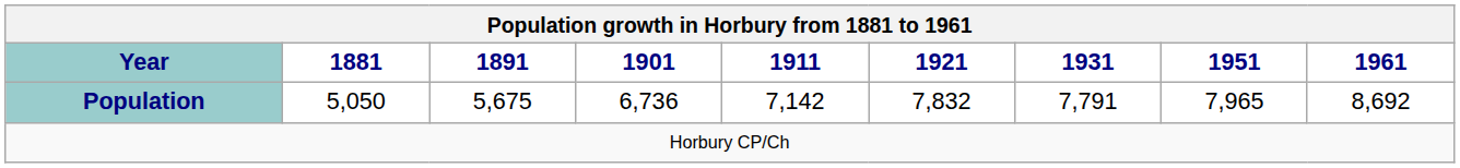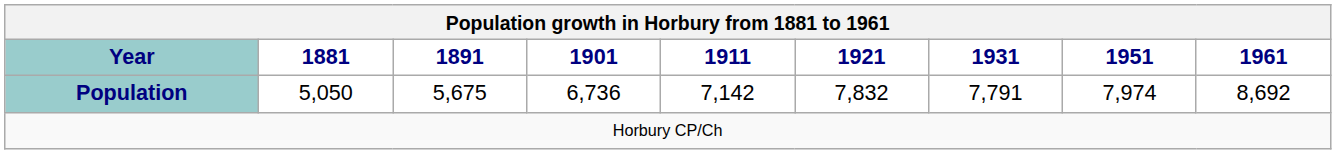Population | 1951: 7,965 -> 7,974
